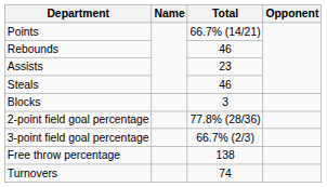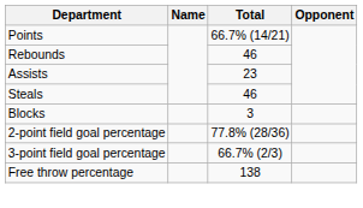- row: Turnovers | 74
